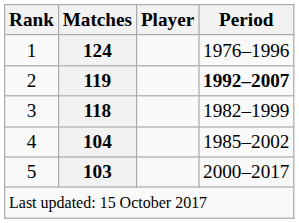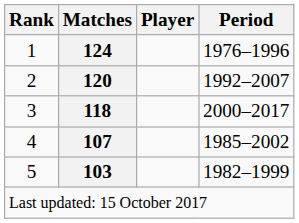2 | Matches: 119 -> 120
2 | Period: bold -> normal
3 | Period: 1982–1999 -> 2000–2017
4 | Matches: 104 -> 107
5 | Period: 2000–2017 -> 1982–1999
